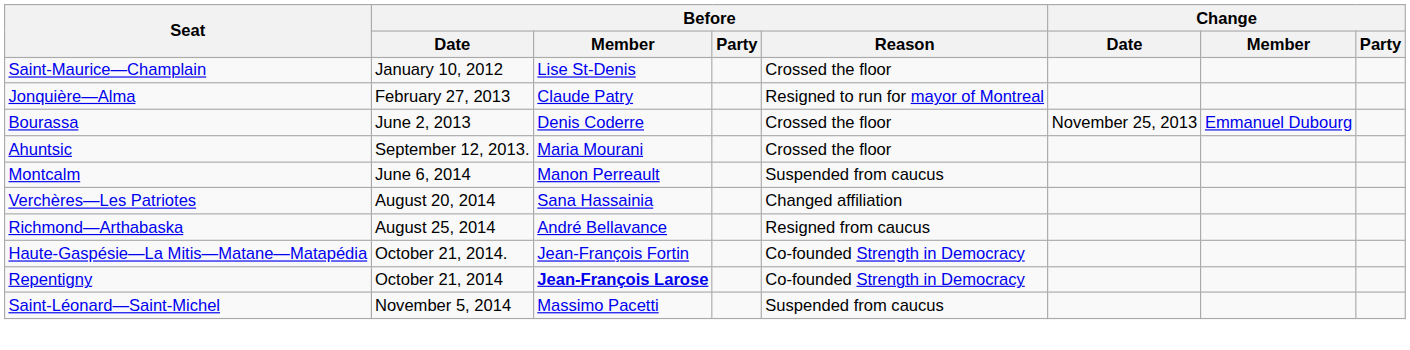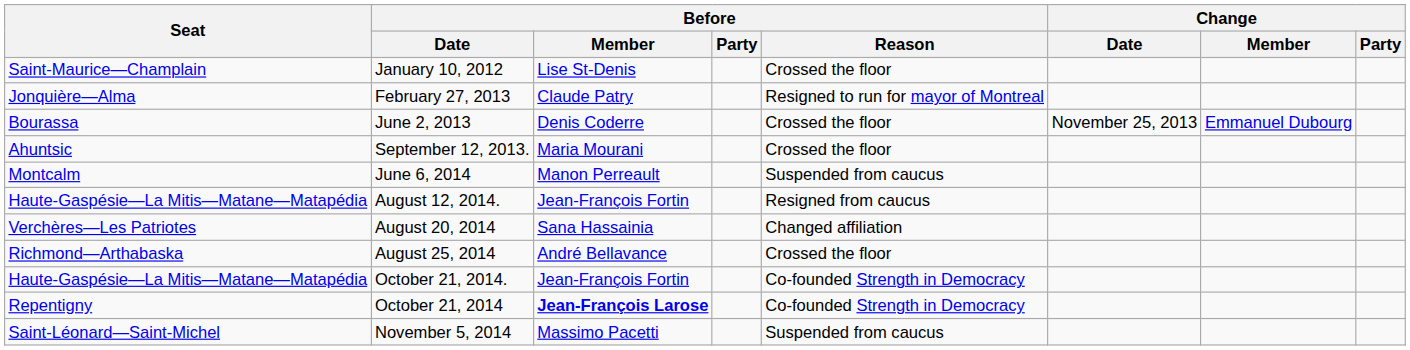+ row: Haute-Gaspésie—La Mitis—Matane—Matapédia | August 12, 2014. | Jean-François Fortin | Resigned from caucus
August 25, 2014 | Before / Reason: Resigned from caucus -> Crossed the floor
